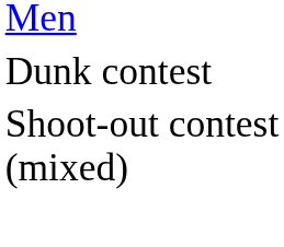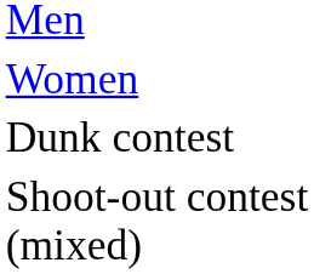+ row: Women
